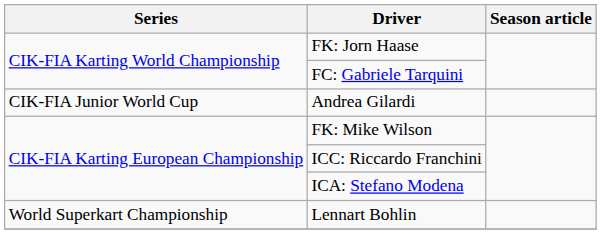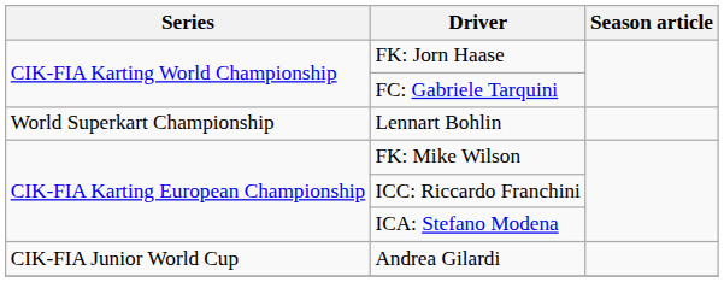rows swapped: Andrea Gilardi <-> Lennart Bohlin
